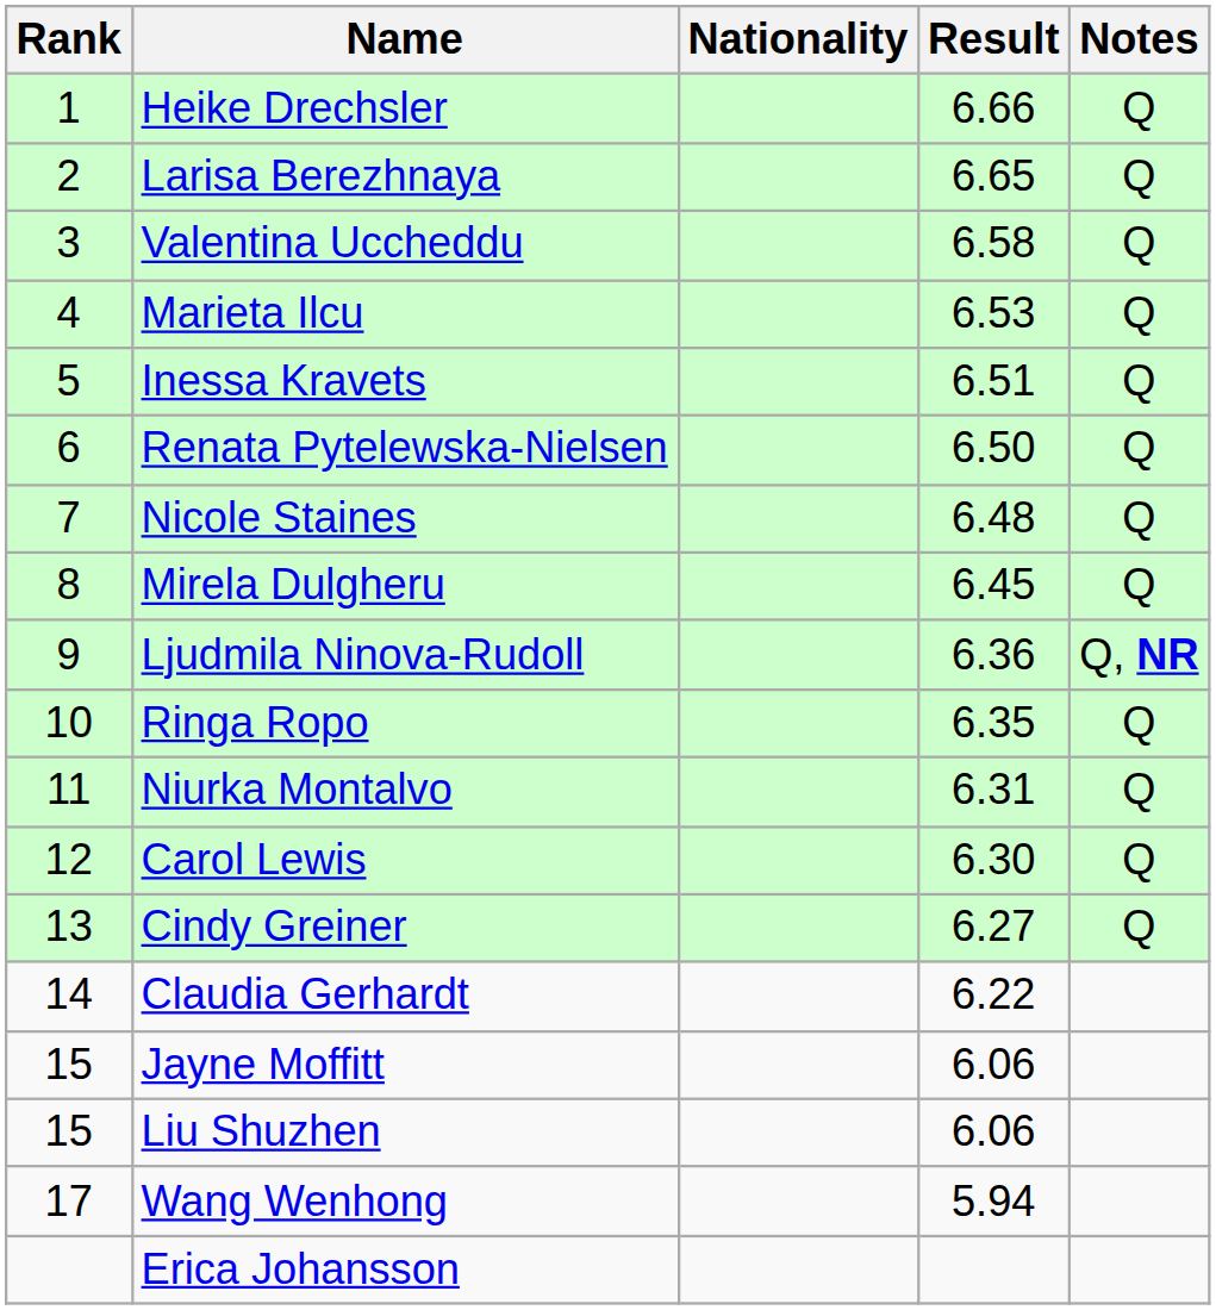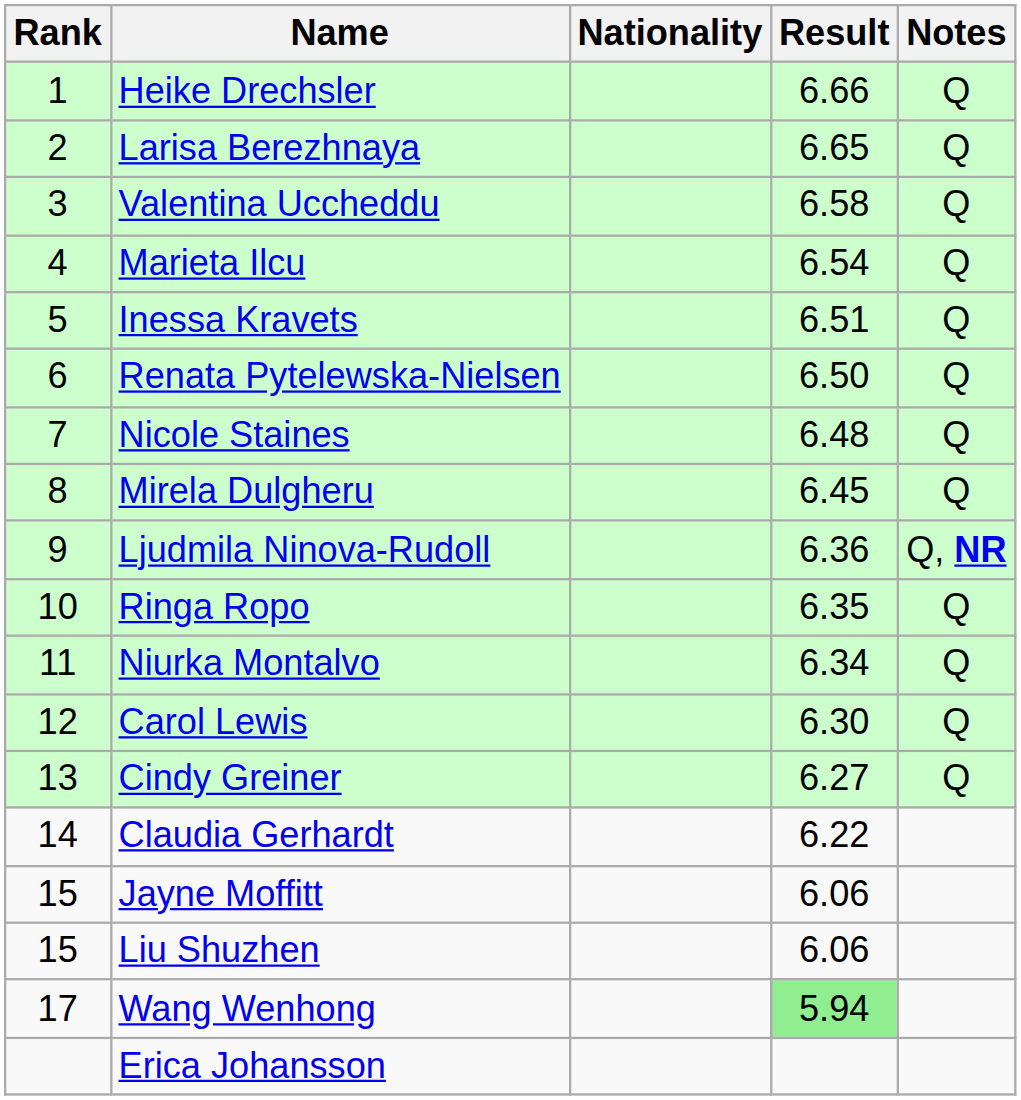Marieta Ilcu | Result: 6.53 -> 6.54
Niurka Montalvo | Result: 6.31 -> 6.34
Wang Wenhong | Result: no background -> lightgreen background
